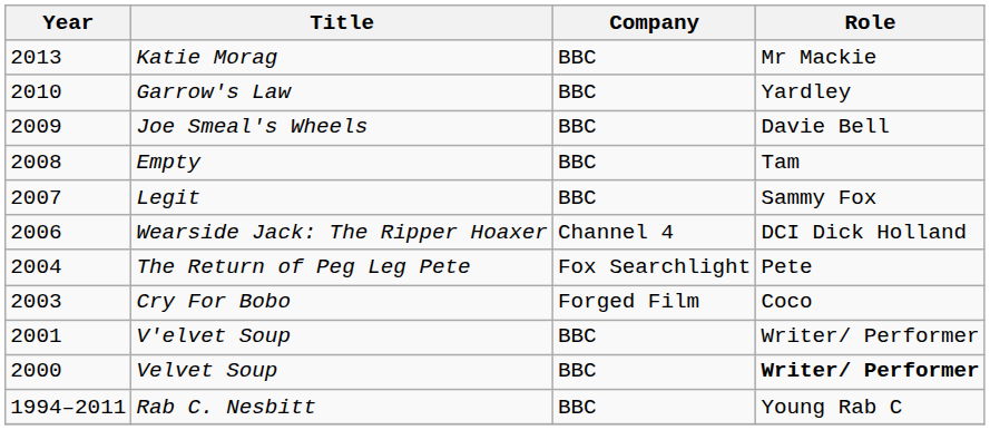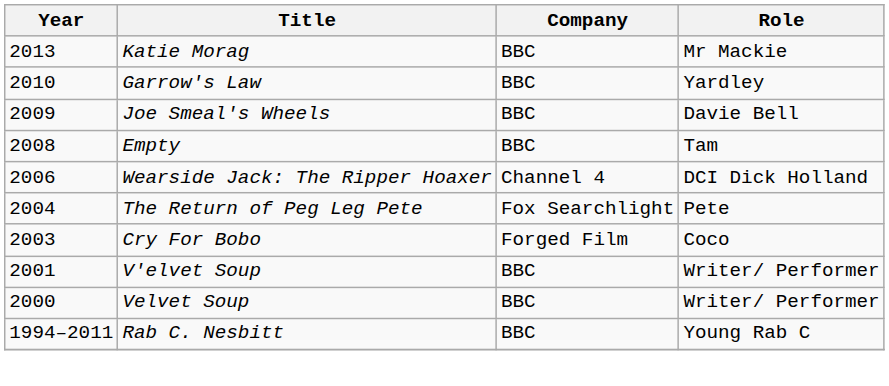- row: 2007 | Legit | BBC | Sammy Fox
Velvet Soup | Role: bold -> normal
